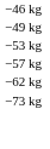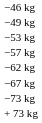+ row: −67 kg
+ row: + 73 kg
